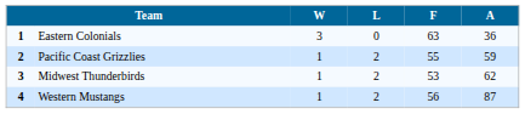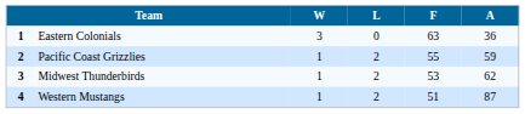Western Mustangs | F: 56 -> 51
